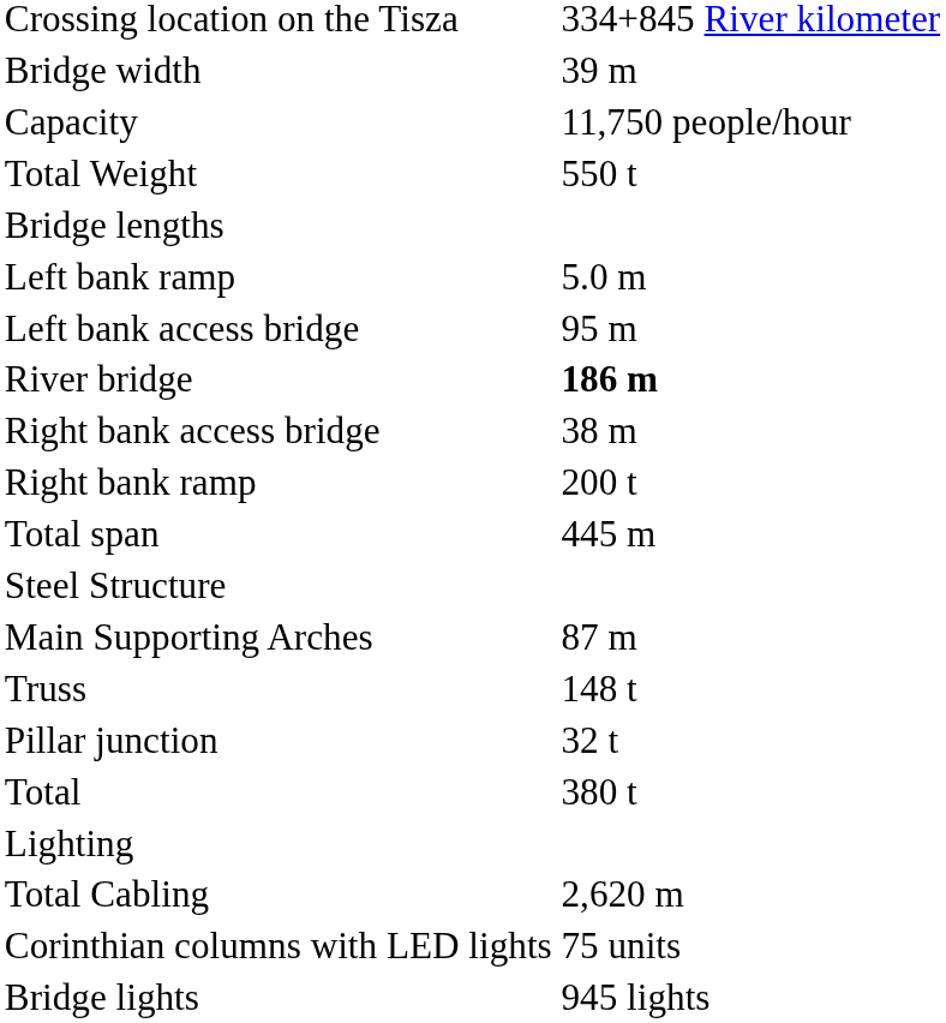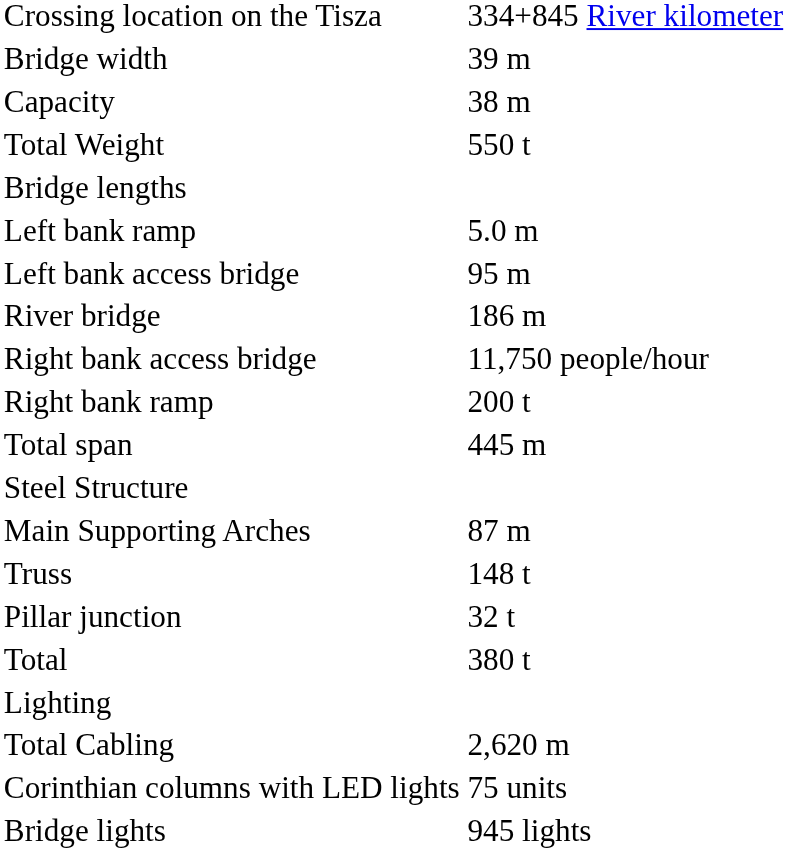Capacity | column 2: 11,750 people/hour -> 38 m
River bridge | column 2: bold -> normal
Right bank access bridge | column 2: 38 m -> 11,750 people/hour
